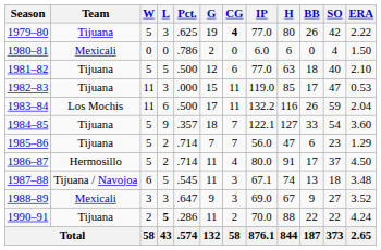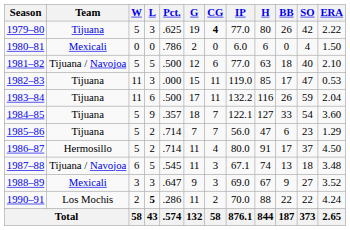1981–82 | Team: Tijuana -> Tijuana / Navojoa
1983–84 | Team: Los Mochis -> Tijuana
1990–91 | Team: Tijuana -> Los Mochis
